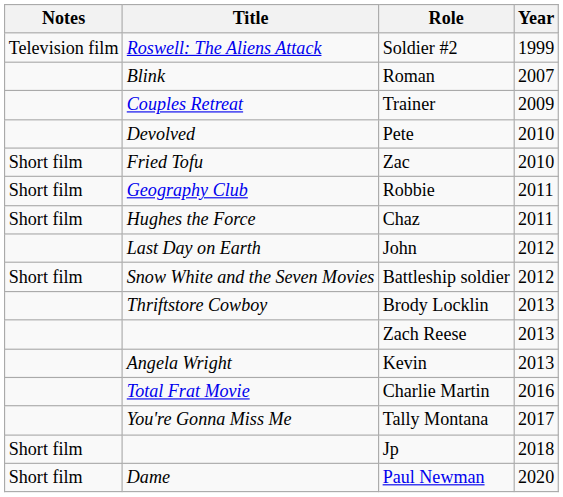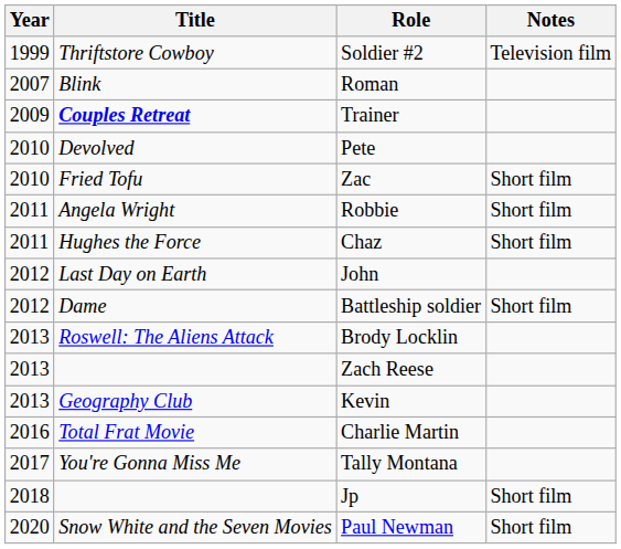columns swapped: Year <-> Notes
Soldier #2 | Title: Roswell: The Aliens Attack -> Thriftstore Cowboy
Trainer | Title: normal -> bold
Robbie | Title: Geography Club -> Angela Wright
Battleship soldier | Title: Snow White and the Seven Movies -> Dame
Brody Locklin | Title: Thriftstore Cowboy -> Roswell: The Aliens Attack
Kevin | Title: Angela Wright -> Geography Club
Paul Newman | Title: Dame -> Snow White and the Seven Movies
